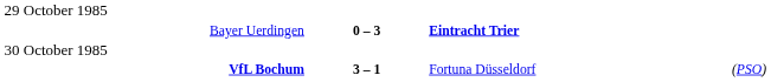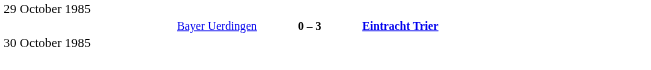- row: VfL Bochum | 3 – 1 | Fortuna Düsseldorf | (PSO)
